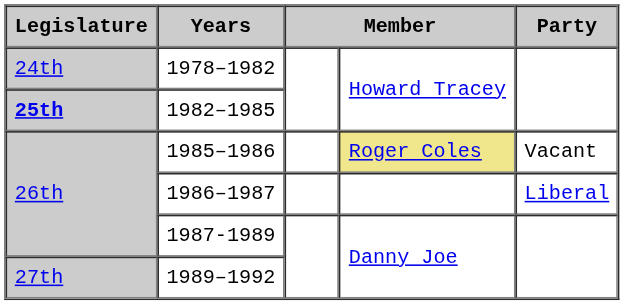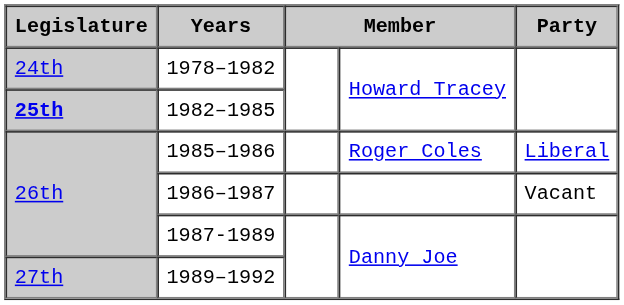1985–1986 | column 4: khaki background -> no background
1985–1986 | Party: Vacant -> Liberal
1986–1987 | Party: Liberal -> Vacant
